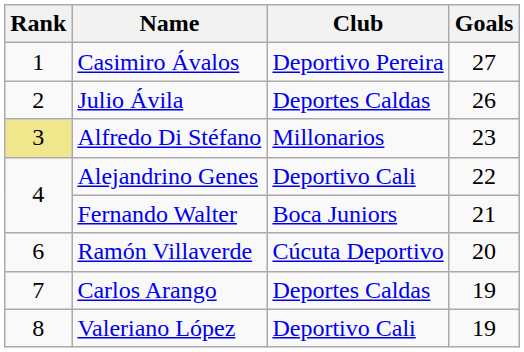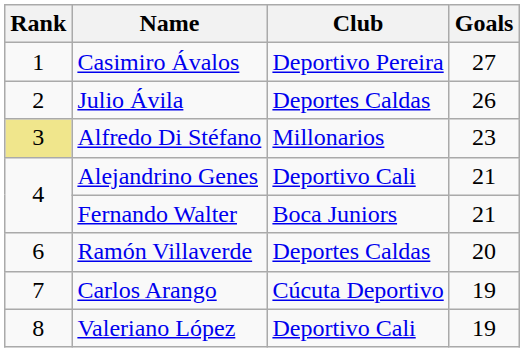Alejandrino Genes | Goals: 22 -> 21
Ramón Villaverde | Club: Cúcuta Deportivo -> Deportes Caldas
Carlos Arango | Club: Deportes Caldas -> Cúcuta Deportivo
